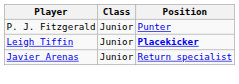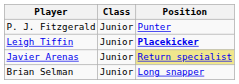Javier Arenas | Position: no background -> khaki background
+ row: Brian Selman | Junior | Long snapper
